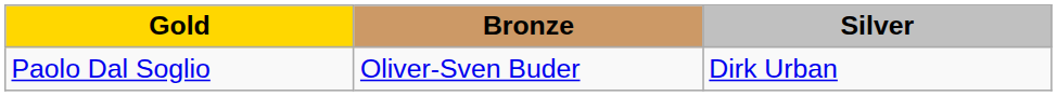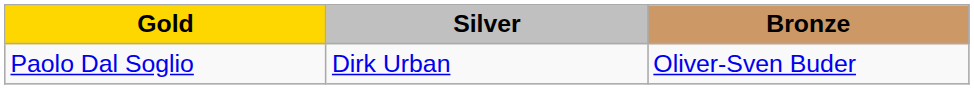columns swapped: Silver <-> Bronze
